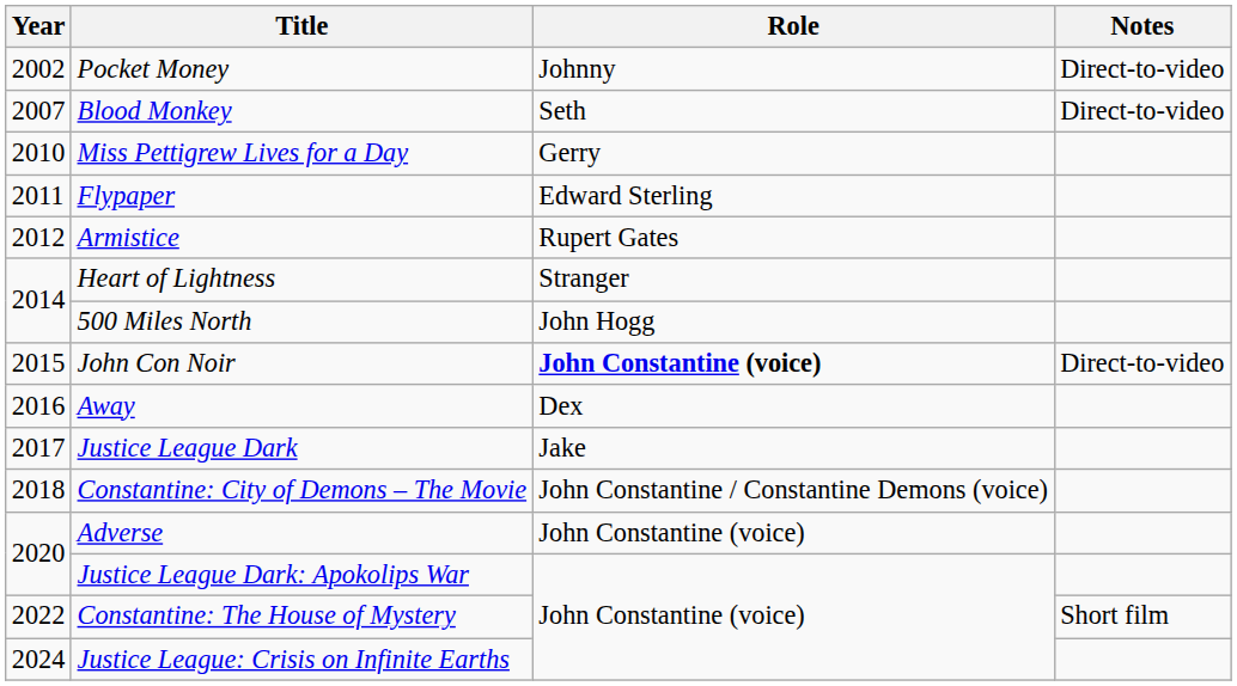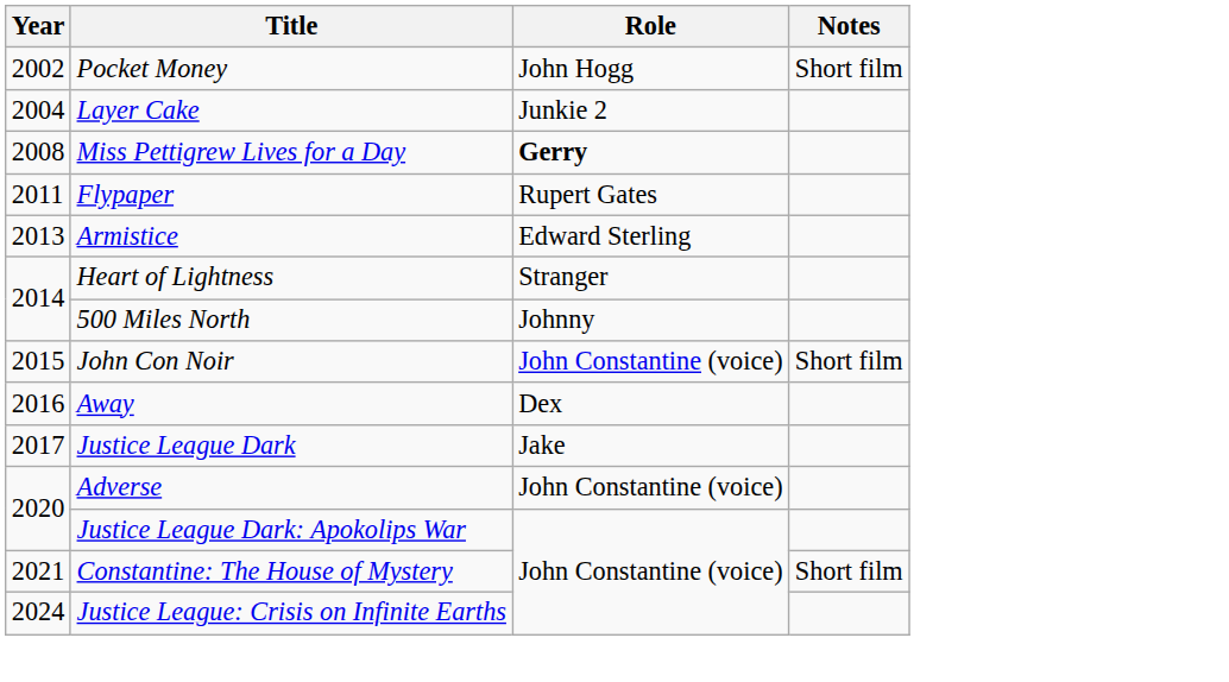Pocket Money | Role: Johnny -> John Hogg
Pocket Money | Notes: Direct-to-video -> Short film
+ row: 2004 | Layer Cake | Junkie 2
- row: 2007 | Blood Monkey | Seth | Direct-to-video
Miss Pettigrew Lives for a Day | Year: 2010 -> 2008
Miss Pettigrew Lives for a Day | Role: normal -> bold
Flypaper | Role: Edward Sterling -> Rupert Gates
Armistice | Year: 2012 -> 2013
Armistice | Role: Rupert Gates -> Edward Sterling
500 Miles North | Role: John Hogg -> Johnny
John Con Noir | Role: bold -> normal
John Con Noir | Notes: Direct-to-video -> Short film
- row: 2018 | Constantine: City of Demons – The Movie | John Constantine / Constantine Demons (voice)
Constantine: The House of Mystery | Year: 2022 -> 2021
